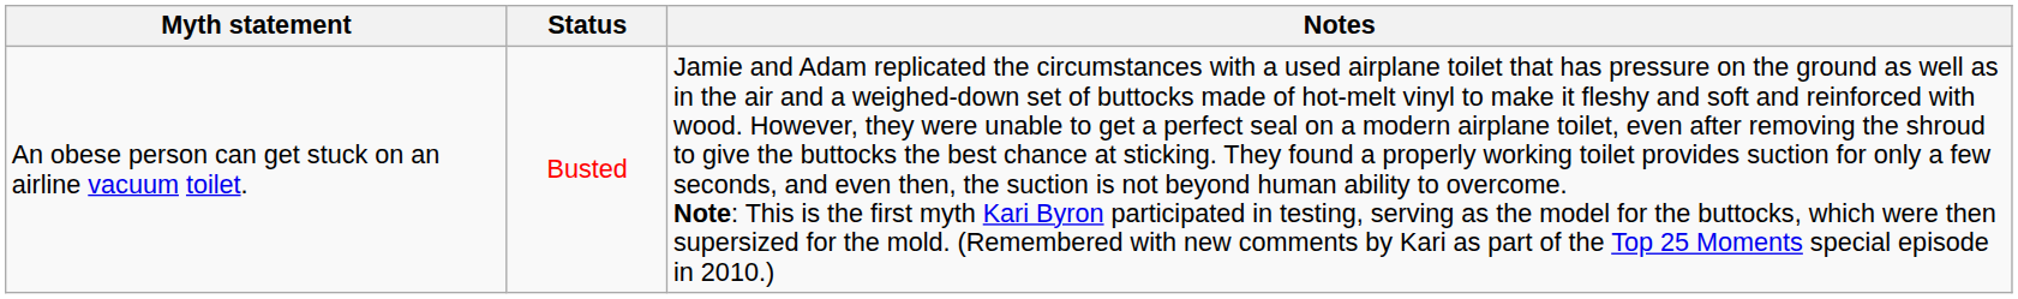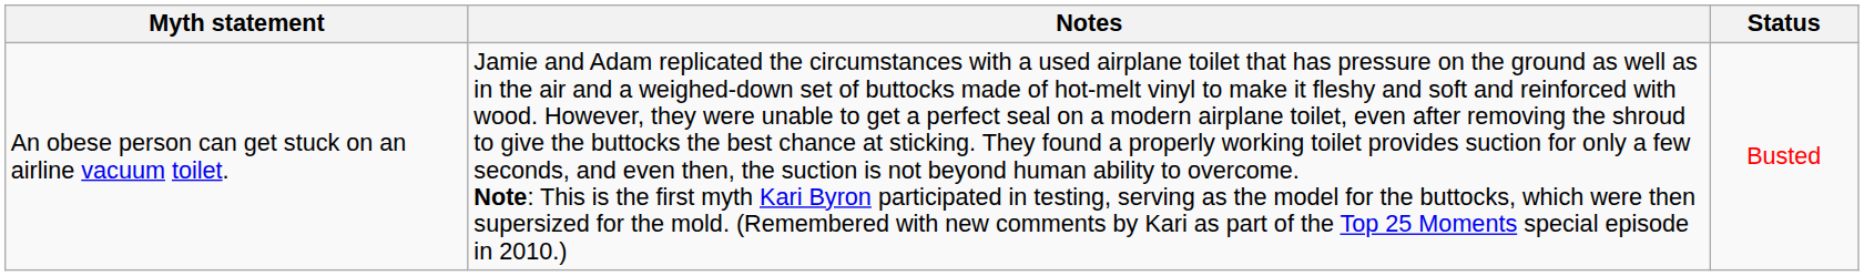columns swapped: Status <-> Notes
